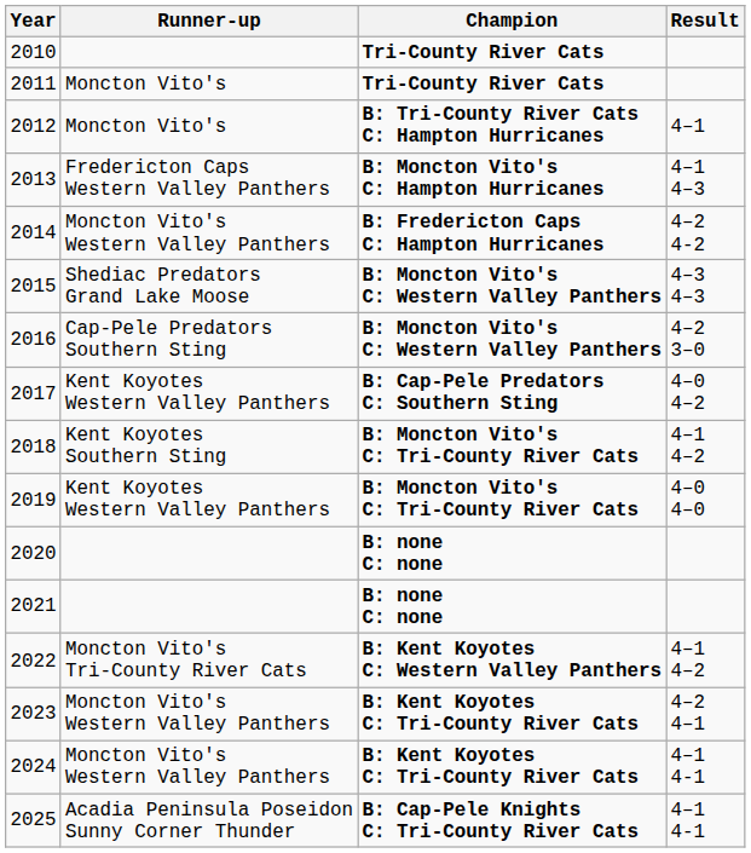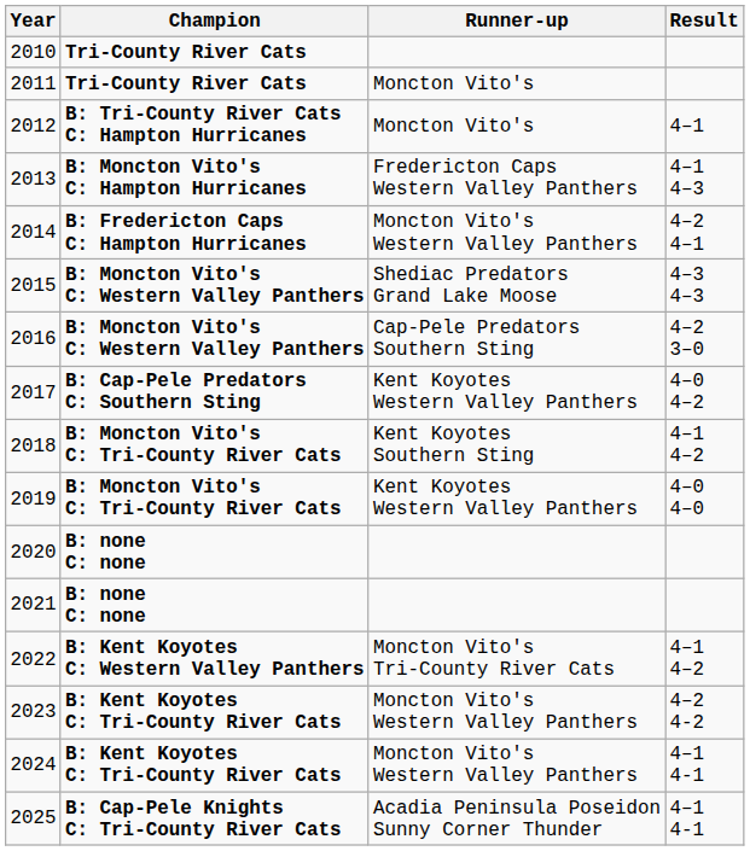columns swapped: Champion <-> Runner-up
2014 | Result: 4–2 4-2 -> 4–2 4–1
2023 | Result: 4–2 4–1 -> 4–2 4-2
